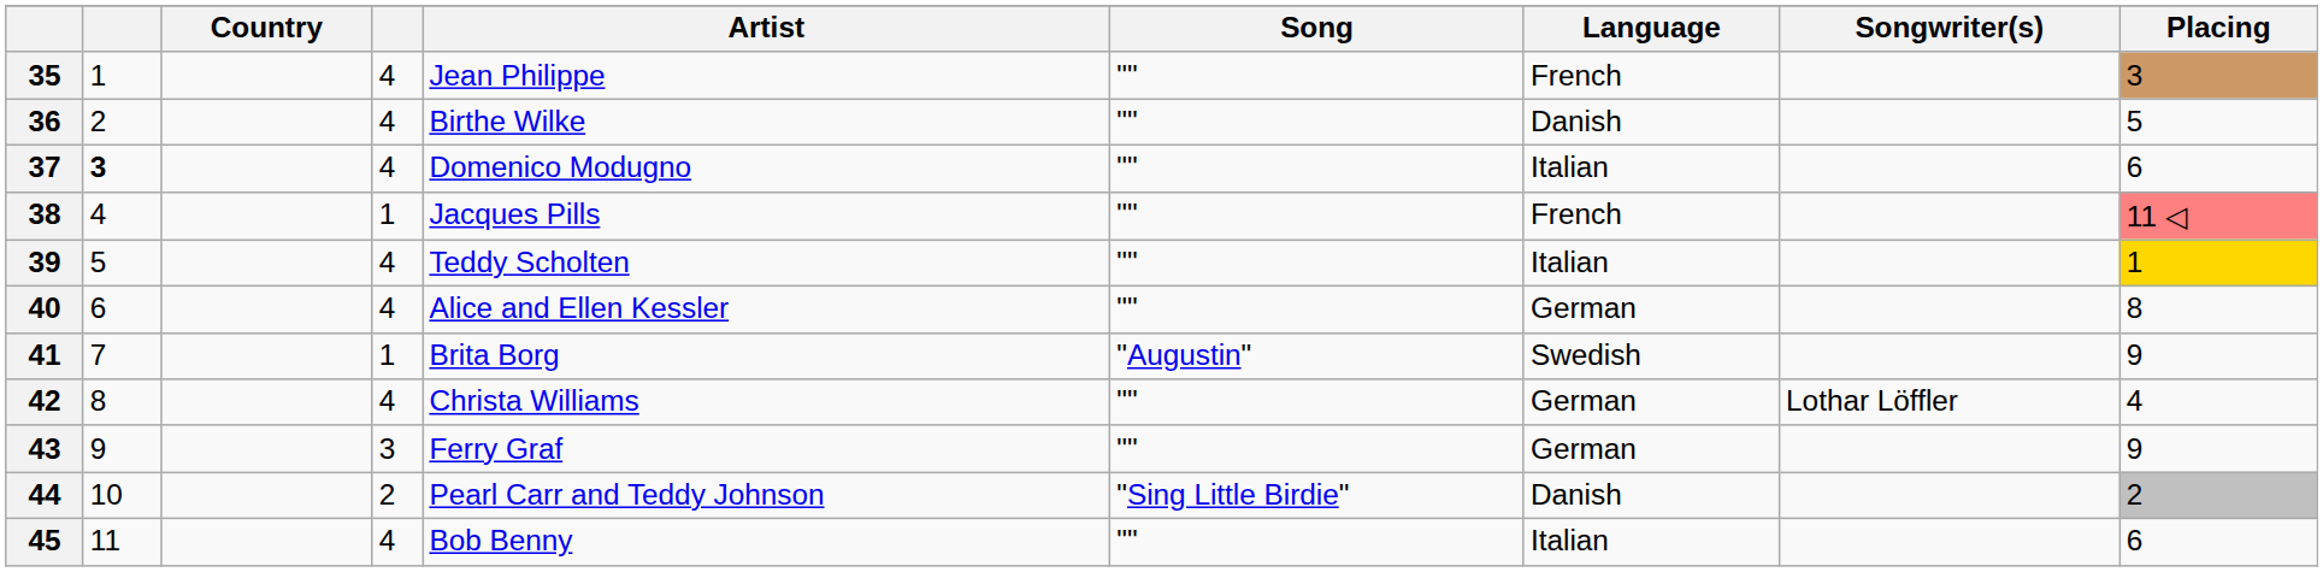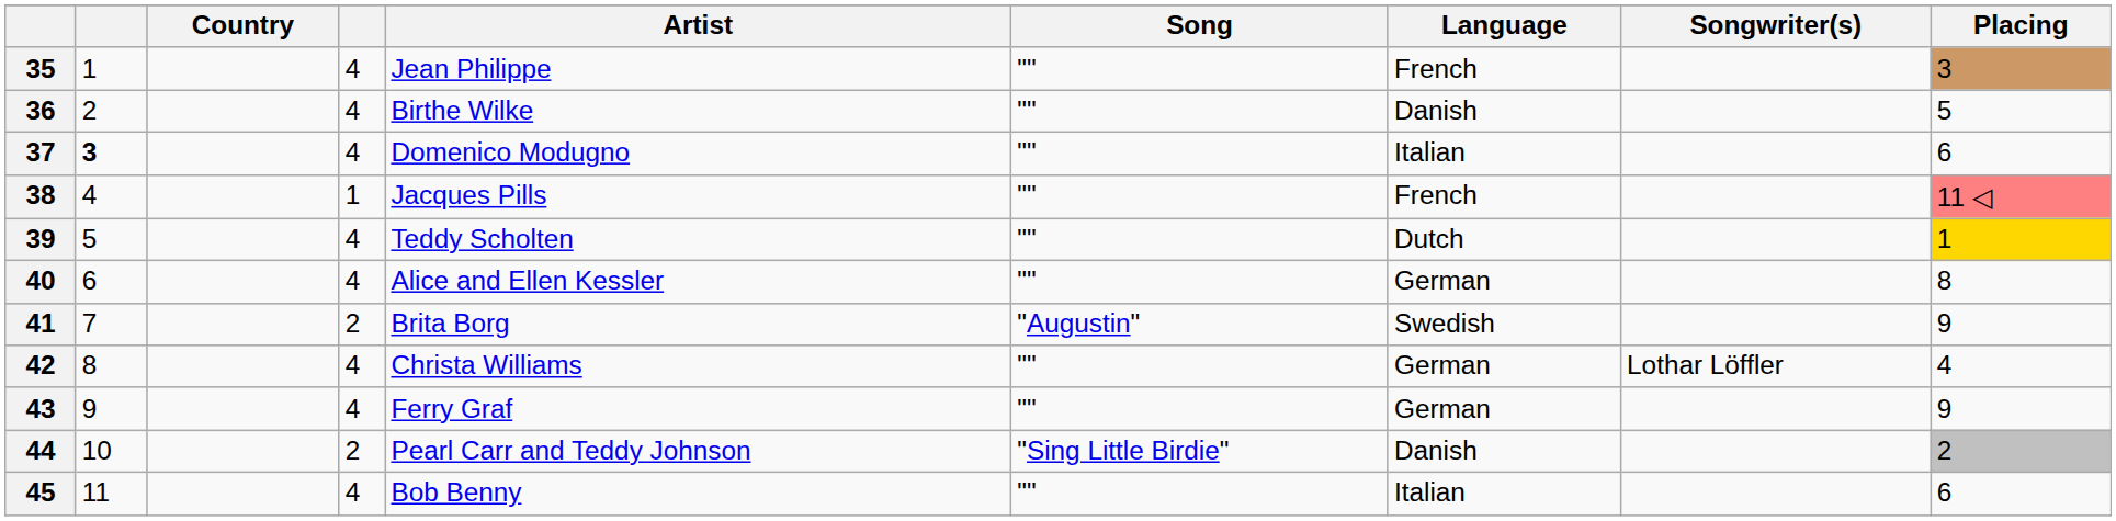39 | Language: Italian -> Dutch
41 | column 4: 1 -> 2
43 | column 4: 3 -> 4
